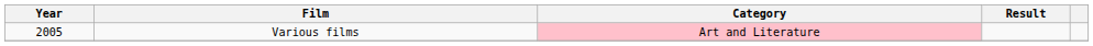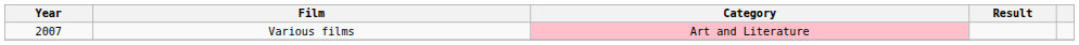Various films | Year: 2005 -> 2007
